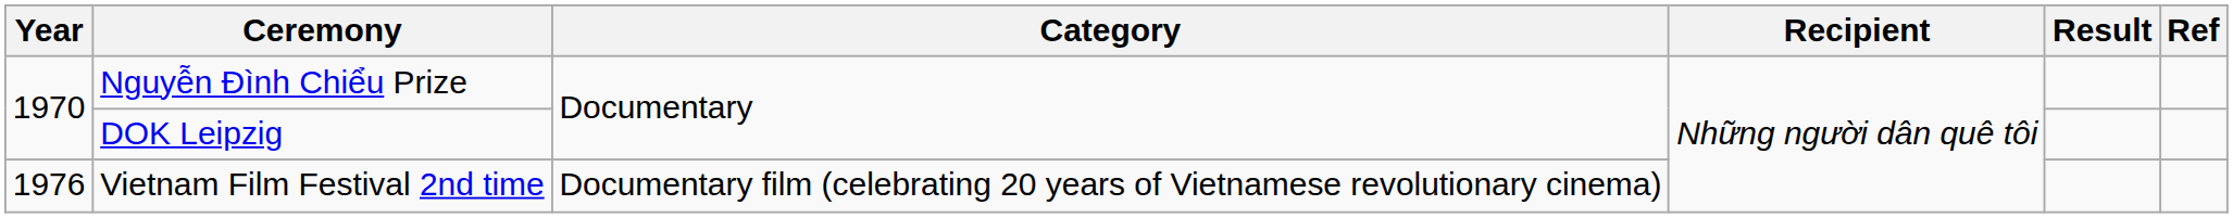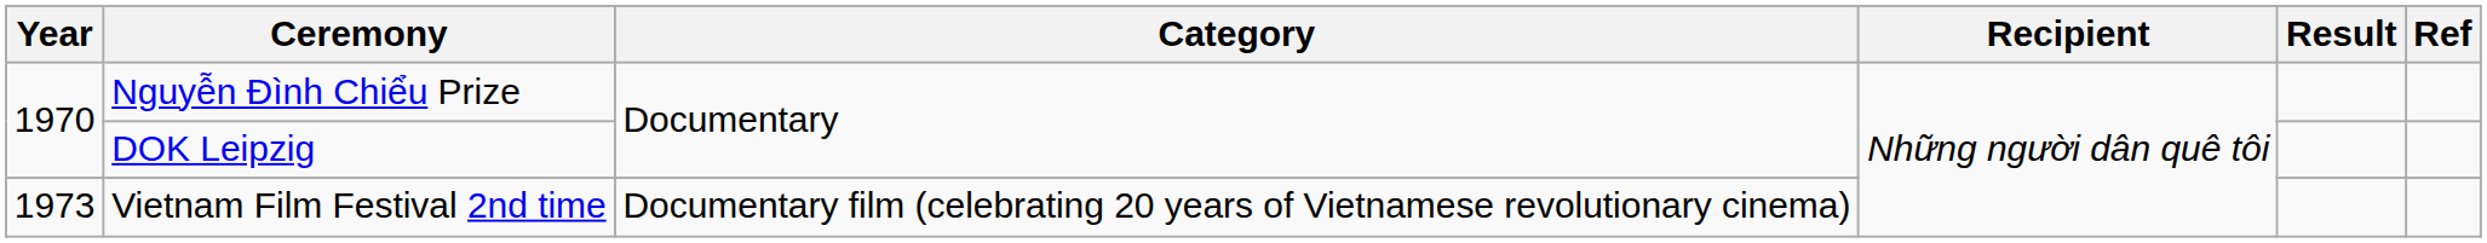Vietnam Film Festival 2nd time | Year: 1976 -> 1973
